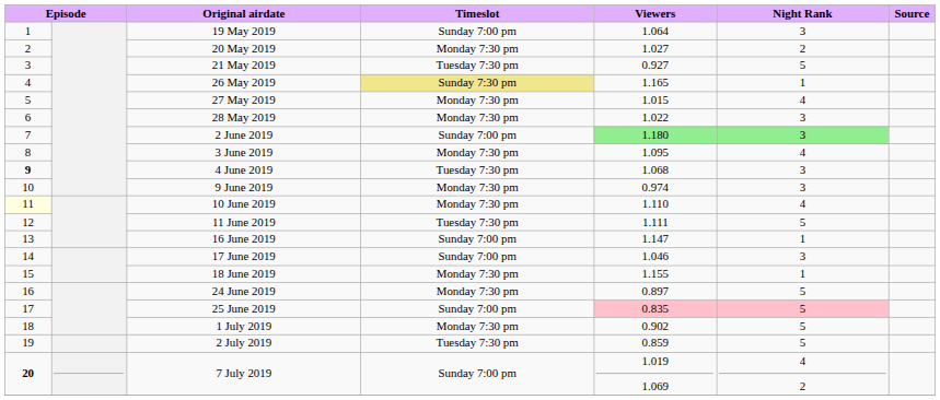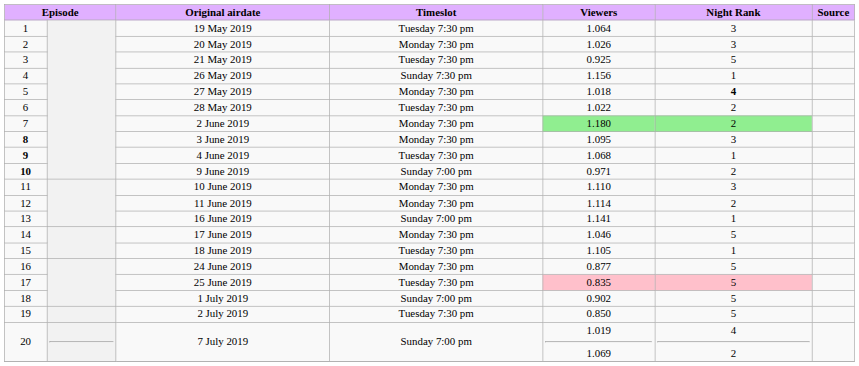19 May 2019 | Timeslot: Sunday 7:00 pm -> Tuesday 7:30 pm
20 May 2019 | Viewers: 1.027 -> 1.026
20 May 2019 | Night Rank: 2 -> 3
21 May 2019 | Viewers: 0.927 -> 0.925
26 May 2019 | Timeslot: khaki background -> no background
26 May 2019 | Viewers: 1.165 -> 1.156
27 May 2019 | Viewers: 1.015 -> 1.018
27 May 2019 | Night Rank: normal -> bold
28 May 2019 | Timeslot: Monday 7:30 pm -> Tuesday 7:30 pm
28 May 2019 | Night Rank: 3 -> 2
2 June 2019 | Timeslot: Sunday 7:00 pm -> Monday 7:30 pm
2 June 2019 | Night Rank: 3 -> 2
3 June 2019 | column 1: normal -> bold
3 June 2019 | Night Rank: 4 -> 3
4 June 2019 | Night Rank: 3 -> 1
9 June 2019 | column 1: normal -> bold
9 June 2019 | Timeslot: Monday 7:30 pm -> Sunday 7:00 pm
9 June 2019 | Viewers: 0.974 -> 0.971
9 June 2019 | Night Rank: 3 -> 2
10 June 2019 | column 1: lightyellow background -> no background
10 June 2019 | Night Rank: 4 -> 3
11 June 2019 | Timeslot: Tuesday 7:30 pm -> Monday 7:30 pm
11 June 2019 | Viewers: 1.111 -> 1.114
11 June 2019 | Night Rank: 5 -> 2
16 June 2019 | Viewers: 1.147 -> 1.141
17 June 2019 | Timeslot: Sunday 7:00 pm -> Monday 7:30 pm
17 June 2019 | Night Rank: 3 -> 5
18 June 2019 | Timeslot: Monday 7:30 pm -> Tuesday 7:30 pm
18 June 2019 | Viewers: 1.155 -> 1.105
24 June 2019 | Viewers: 0.897 -> 0.877
25 June 2019 | Timeslot: Sunday 7:00 pm -> Tuesday 7:30 pm
1 July 2019 | Timeslot: Monday 7:30 pm -> Sunday 7:00 pm
2 July 2019 | Viewers: 0.859 -> 0.850
7 July 2019 | column 1: bold -> normal
